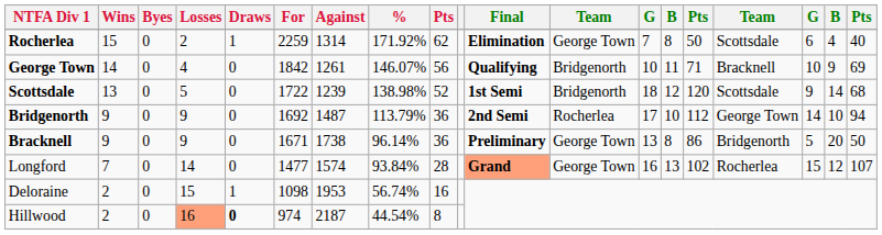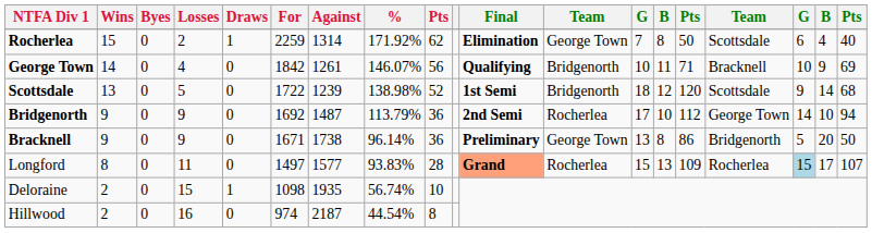Longford | Wins: 7 -> 8
Longford | Losses: 14 -> 11
Longford | For: 1477 -> 1497
Longford | Against: 1574 -> 1577
Longford | %: 93.84% -> 93.83%
Longford | column 12: George Town -> Rocherlea
Longford | column 13: 16 -> 15
Longford | column 15: 102 -> 109
Longford | column 17: no background -> lightblue background
Longford | column 18: 12 -> 17
Deloraine | Against: 1953 -> 1935
Deloraine | column 9: 16 -> 10
Hillwood | Losses: lightsalmon background -> no background
Hillwood | Draws: bold -> normal
